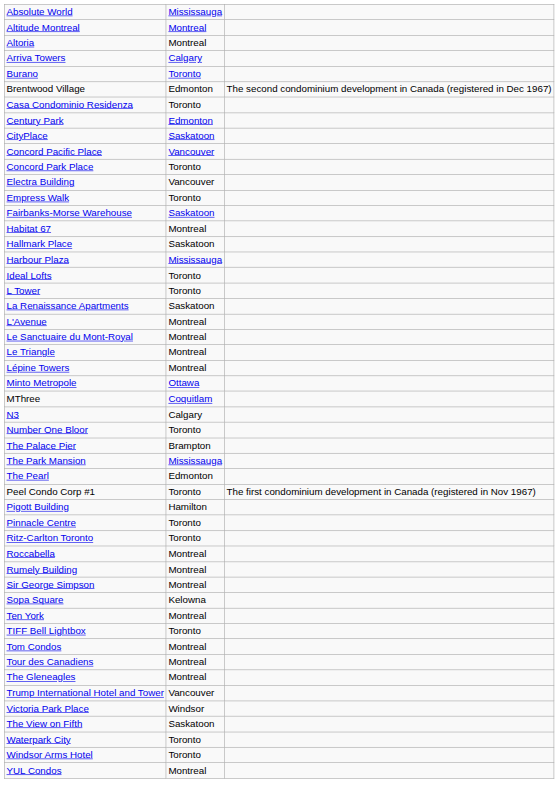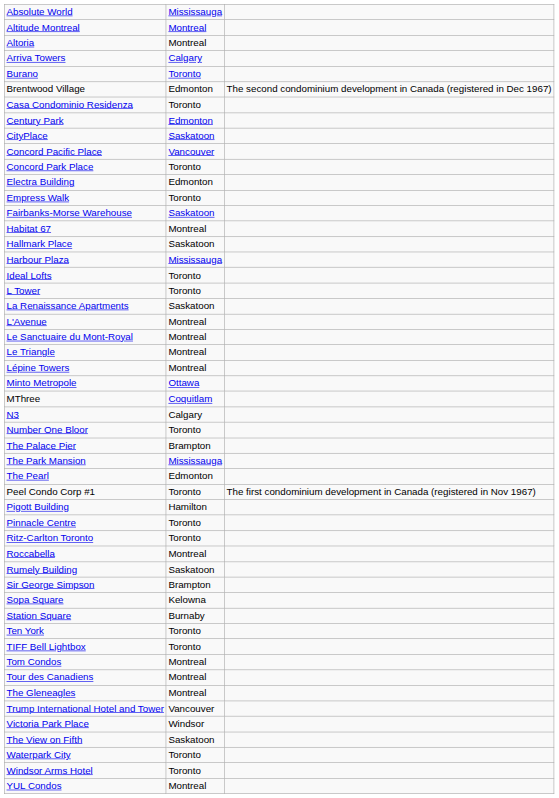Electra Building | column 2: Vancouver -> Edmonton
Rumely Building | column 2: Montreal -> Saskatoon
Sir George Simpson | column 2: Montreal -> Brampton
+ row: Station Square | Burnaby
Ten York | column 2: Montreal -> Toronto
